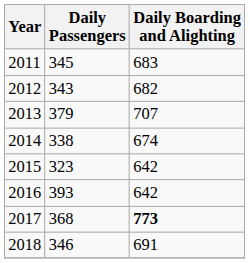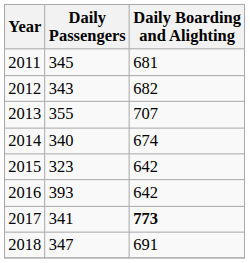2011 | Daily Boarding and Alighting: 683 -> 681
2013 | Daily Passengers: 379 -> 355
2014 | Daily Passengers: 338 -> 340
2017 | Daily Passengers: 368 -> 341
2018 | Daily Passengers: 346 -> 347
